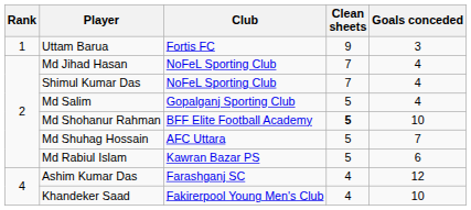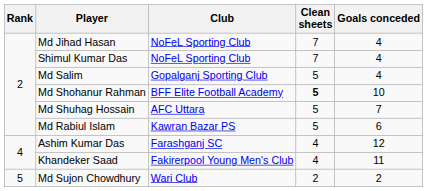- row: 1 | Uttam Barua | Fortis FC | 9 | 3
Khandeker Saad | Goals conceded: 10 -> 11
+ row: 5 | Md Sujon Chowdhury | Wari Club | 2 | 2
